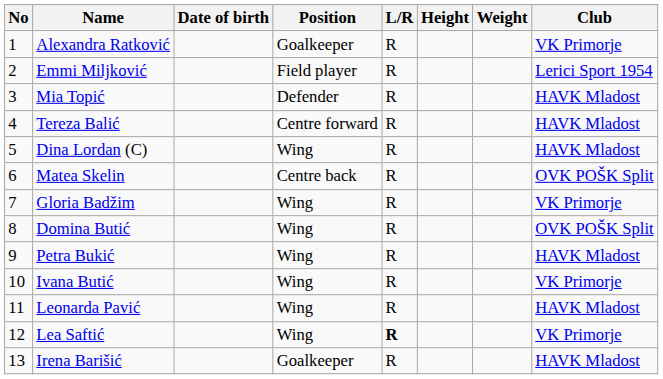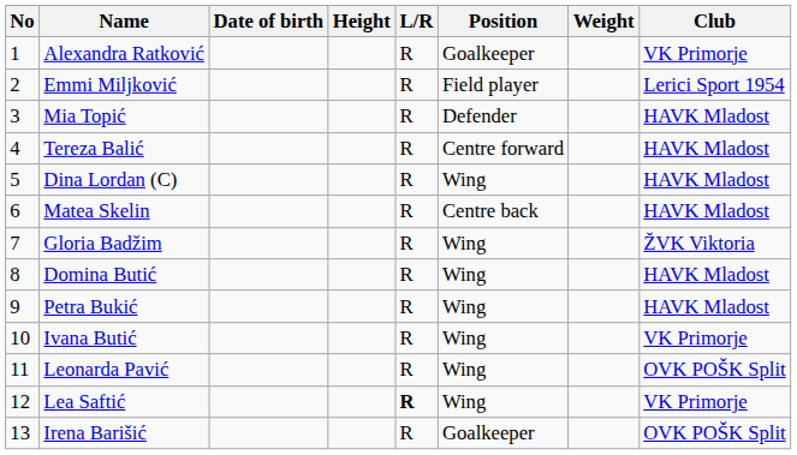columns swapped: Position <-> Height
Matea Skelin | Club: OVK POŠK Split -> HAVK Mladost
Gloria Badžim | Club: VK Primorje -> ŽVK Viktoria
Domina Butić | Club: OVK POŠK Split -> HAVK Mladost
Leonarda Pavić | Club: HAVK Mladost -> OVK POŠK Split
Irena Barišić | Club: HAVK Mladost -> OVK POŠK Split
